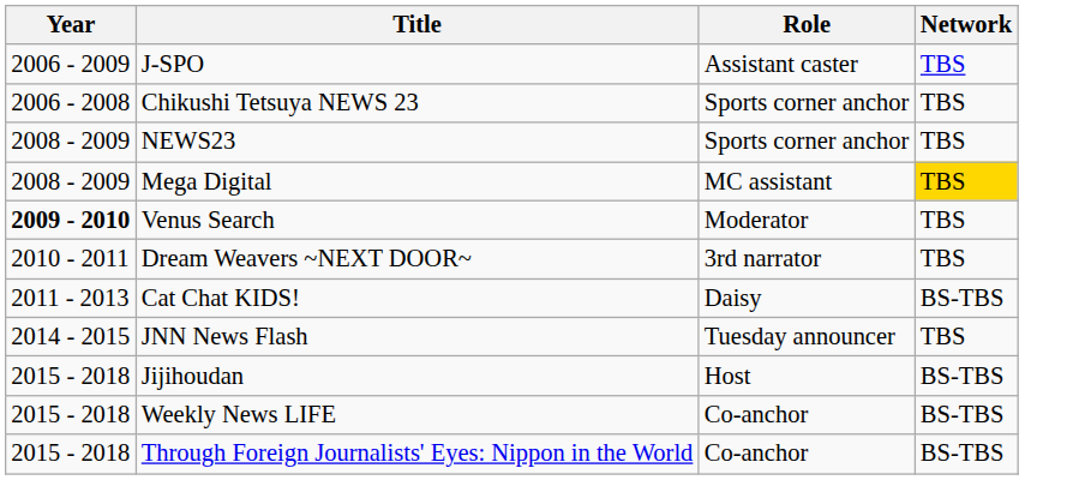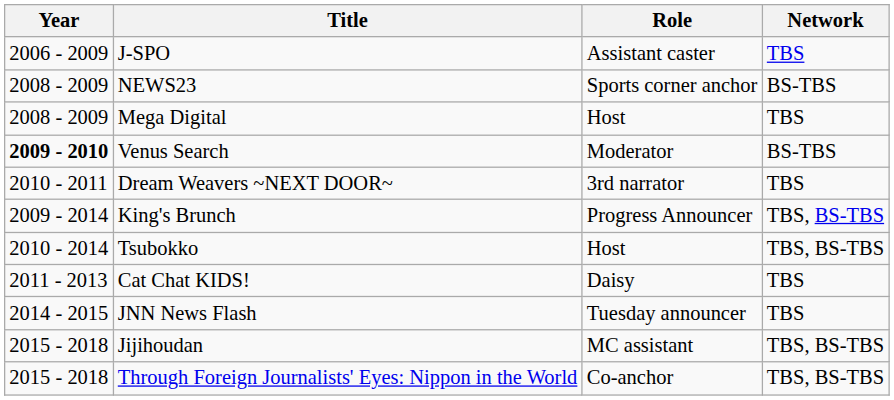- row: 2006 - 2008 | Chikushi Tetsuya NEWS 23 | Sports corner anchor | TBS
NEWS23 | Network: TBS -> BS-TBS
Mega Digital | Role: MC assistant -> Host
Mega Digital | Network: gold background -> no background
Venus Search | Network: TBS -> BS-TBS
+ row: 2009 - 2014 | King's Brunch | Progress Announcer | TBS, BS-TBS
+ row: 2010 - 2014 | Tsubokko | Host | TBS, BS-TBS
Cat Chat KIDS! | Network: BS-TBS -> TBS
Jijihoudan | Role: Host -> MC assistant
Jijihoudan | Network: BS-TBS -> TBS, BS-TBS
- row: 2015 - 2018 | Weekly News LIFE | Co-anchor | BS-TBS
Through Foreign Journalists' Eyes: Nippon in the World | Network: BS-TBS -> TBS, BS-TBS
